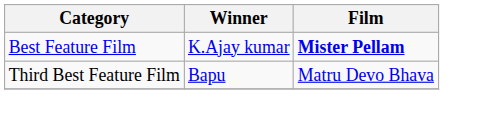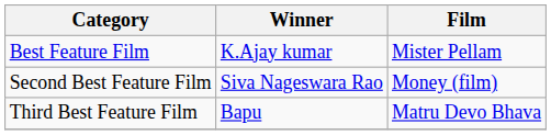Best Feature Film | Film: bold -> normal
+ row: Second Best Feature Film | Siva Nageswara Rao | Money (film)
